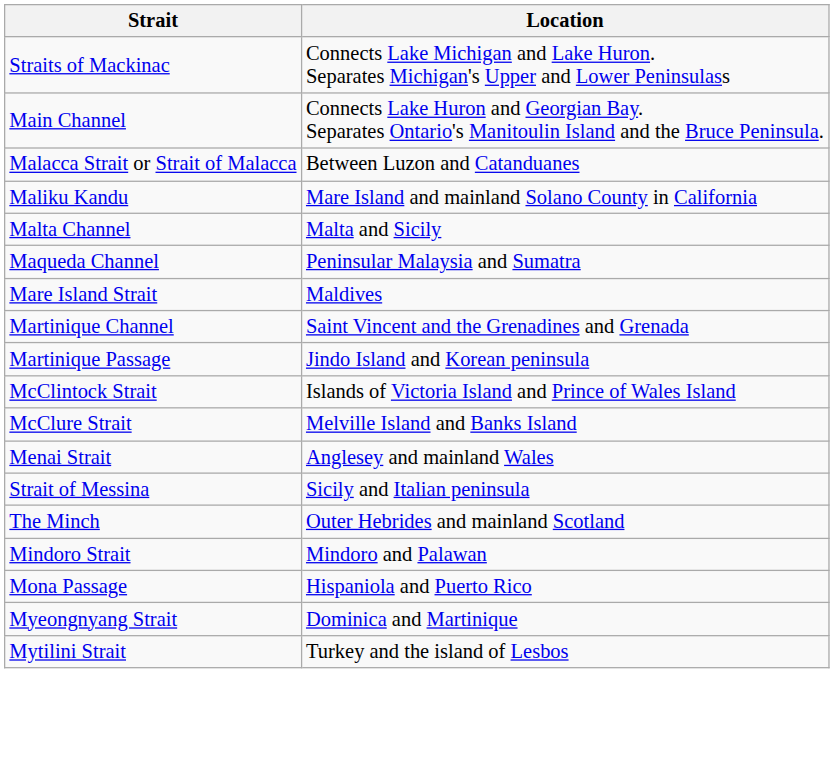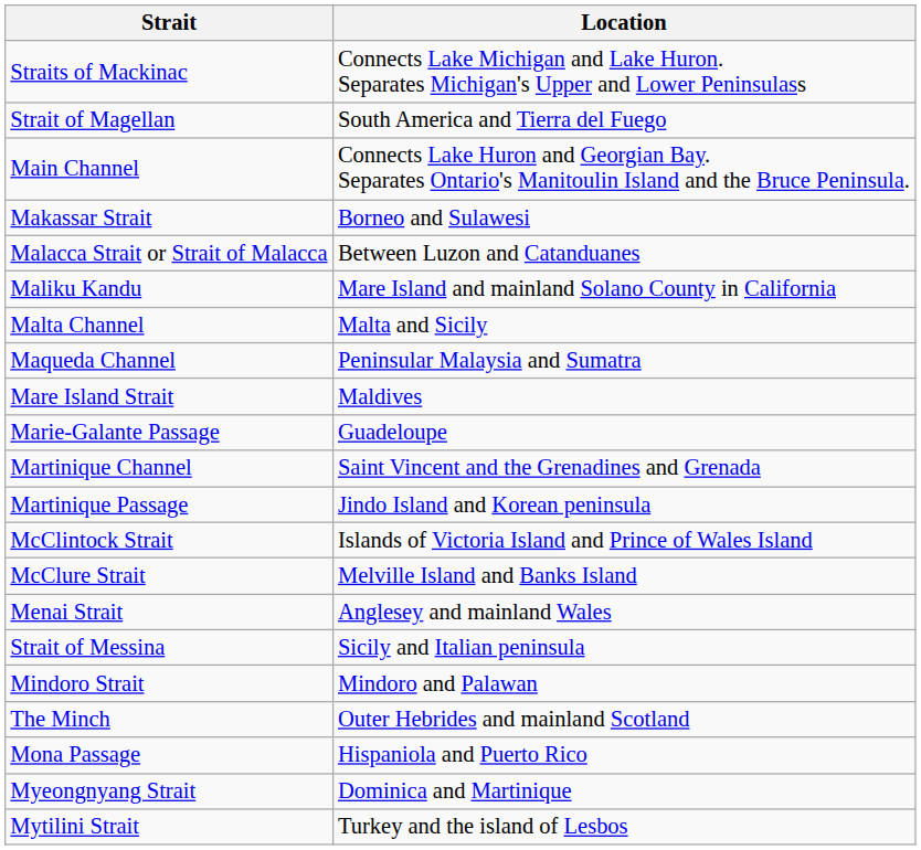+ row: Strait of Magellan | South America and Tierra del Fuego
+ row: Makassar Strait | Borneo and Sulawesi
+ row: Marie-Galante Passage | Guadeloupe
rows swapped: The Minch <-> Mindoro Strait
